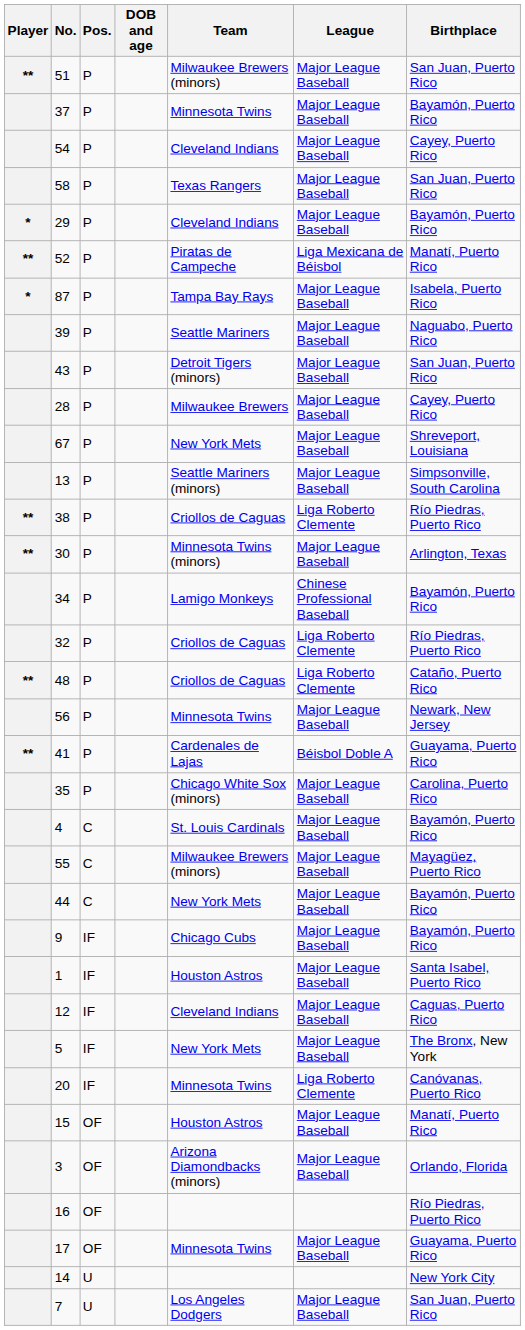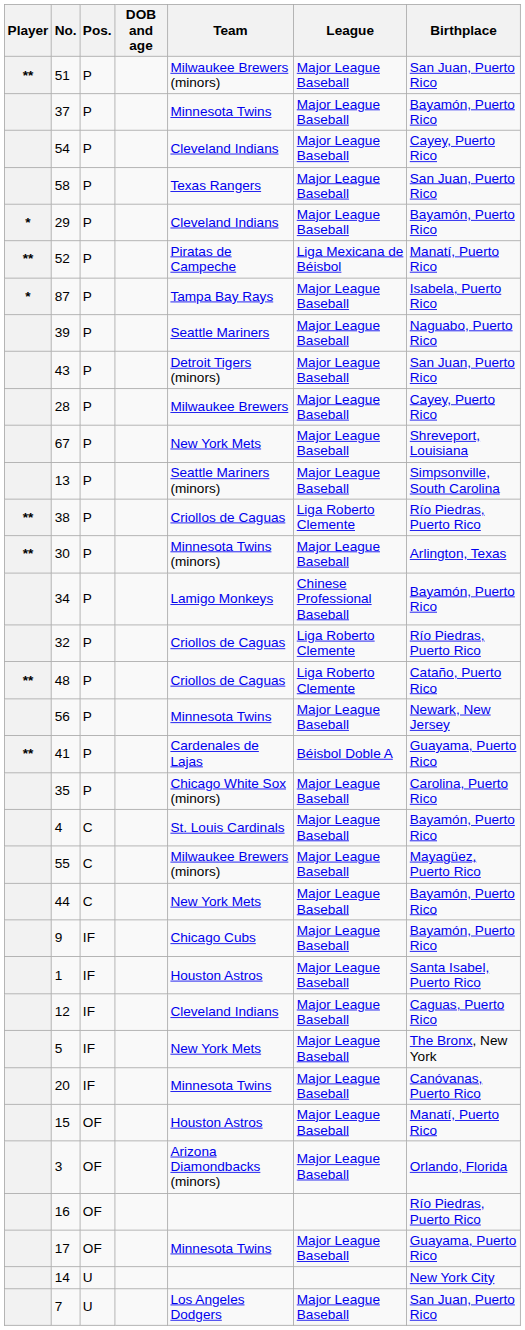20 | League: Liga Roberto Clemente -> Major League Baseball
